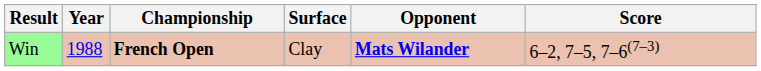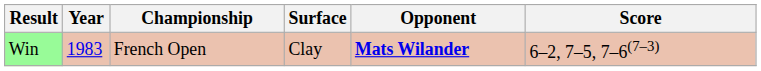Win | Year: 1988 -> 1983
Win | Championship: bold -> normal
